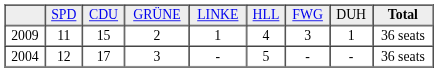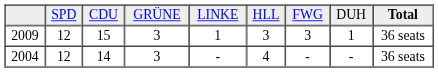2009 | column 2: 11 -> 12
2009 | column 4: 2 -> 3
2009 | column 6: 4 -> 3
2004 | column 3: 17 -> 14
2004 | column 6: 5 -> 4
